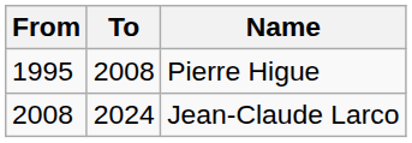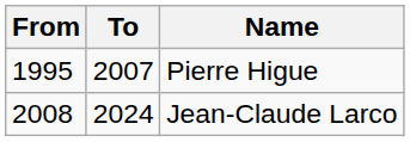Pierre Higue | To: 2008 -> 2007
